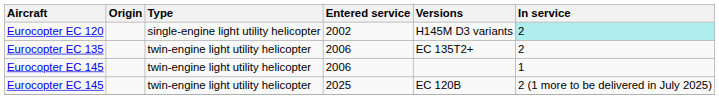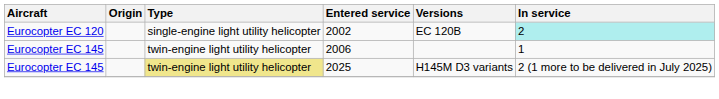Eurocopter EC 120 | Versions: H145M D3 variants -> EC 120B
- row: Eurocopter EC 135 | twin-engine light utility helicopter | 2006 | EC 135T2+ | 2
Eurocopter EC 145 / 2025 | Type: no background -> khaki background
Eurocopter EC 145 / 2025 | Versions: EC 120B -> H145M D3 variants
